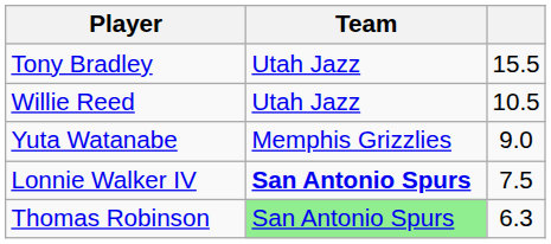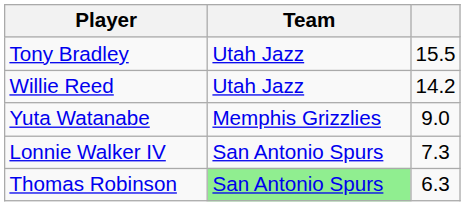Willie Reed | column 3: 10.5 -> 14.2
Lonnie Walker IV | Team: bold -> normal
Lonnie Walker IV | column 3: 7.5 -> 7.3
